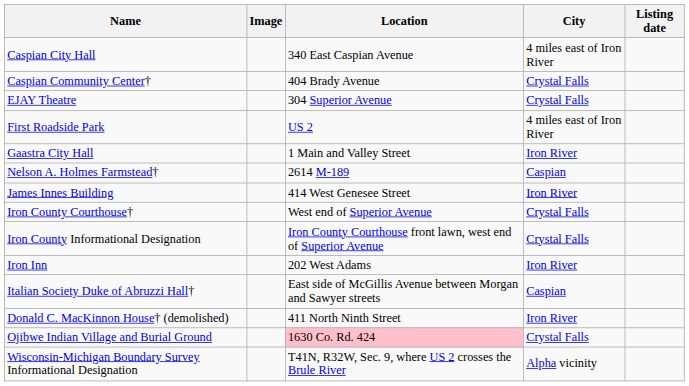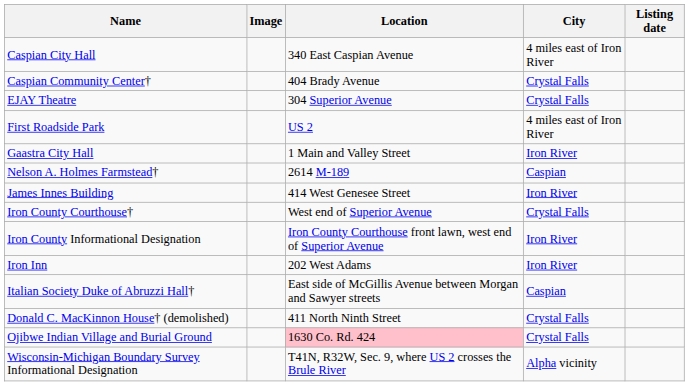Iron County Informational Designation | City: Crystal Falls -> Iron River
Donald C. MacKinnon House† (demolished) | City: Iron River -> Crystal Falls
